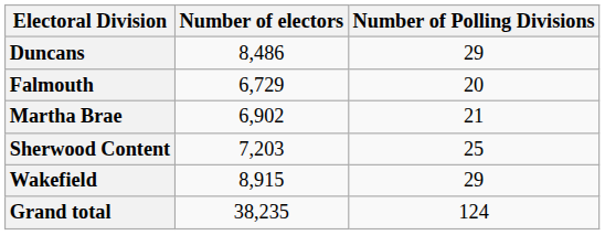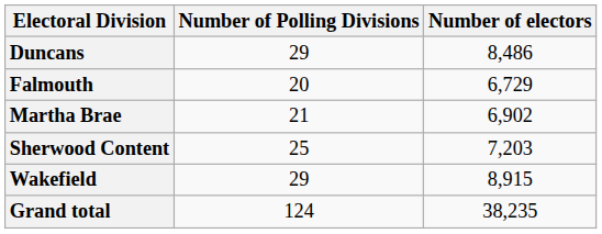columns swapped: Number of Polling Divisions <-> Number of electors
